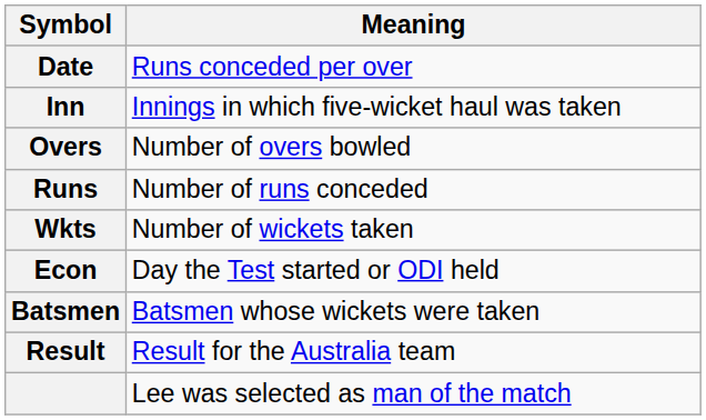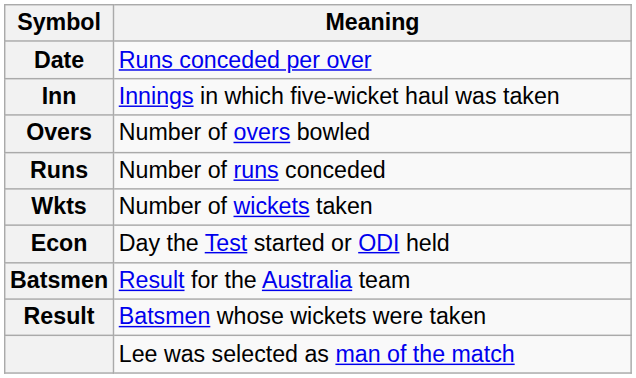Batsmen | Meaning: Batsmen whose wickets were taken -> Result for the Australia team
Result | Meaning: Result for the Australia team -> Batsmen whose wickets were taken
